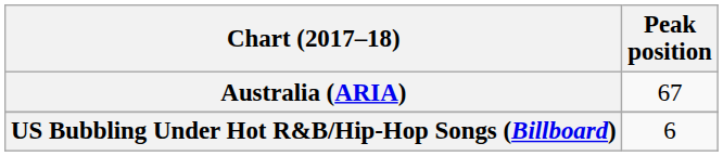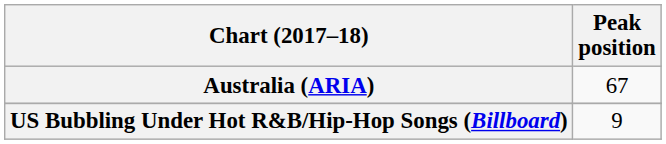US Bubbling Under Hot R&B/Hip-Hop Songs (Billboard) | Peak position: 6 -> 9
